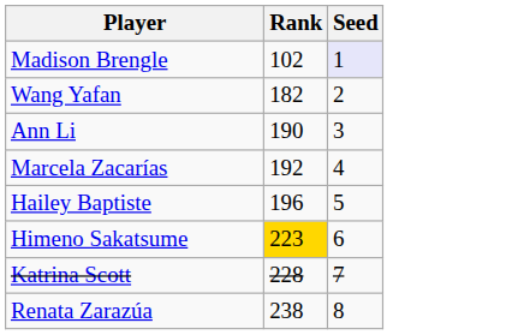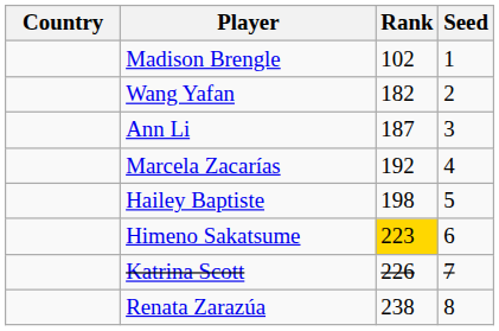+ column: Country
Madison Brengle | Seed: lavender background -> no background
Ann Li | Rank: 190 -> 187
Hailey Baptiste | Rank: 196 -> 198
Katrina Scott | Rank: 228 -> 226
